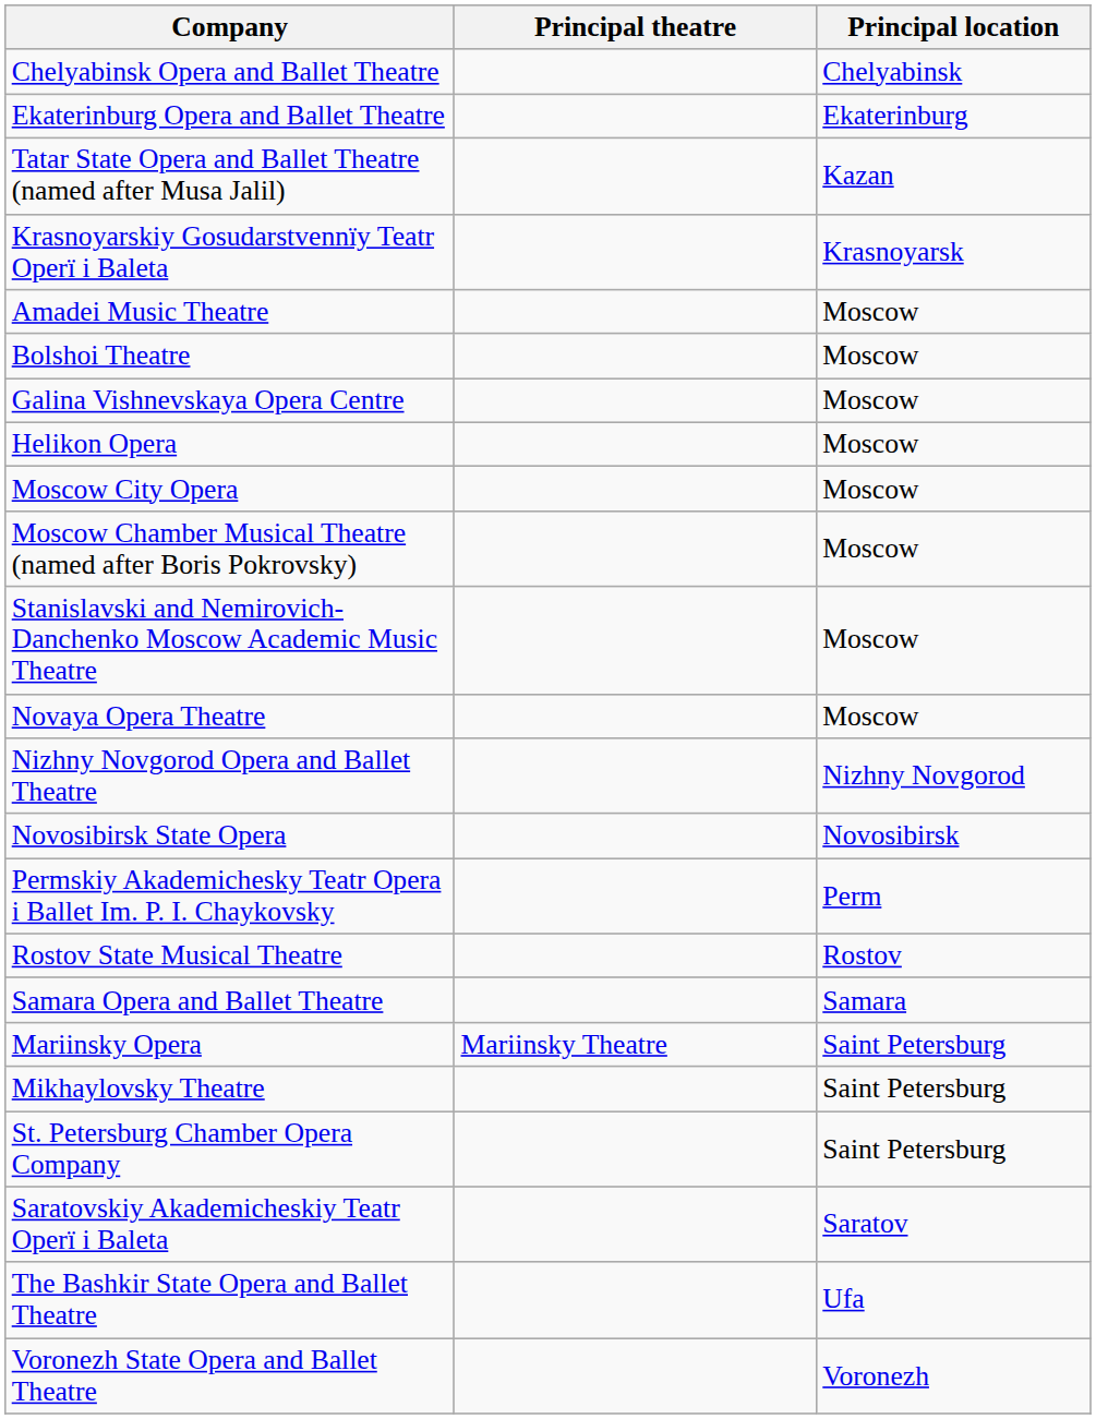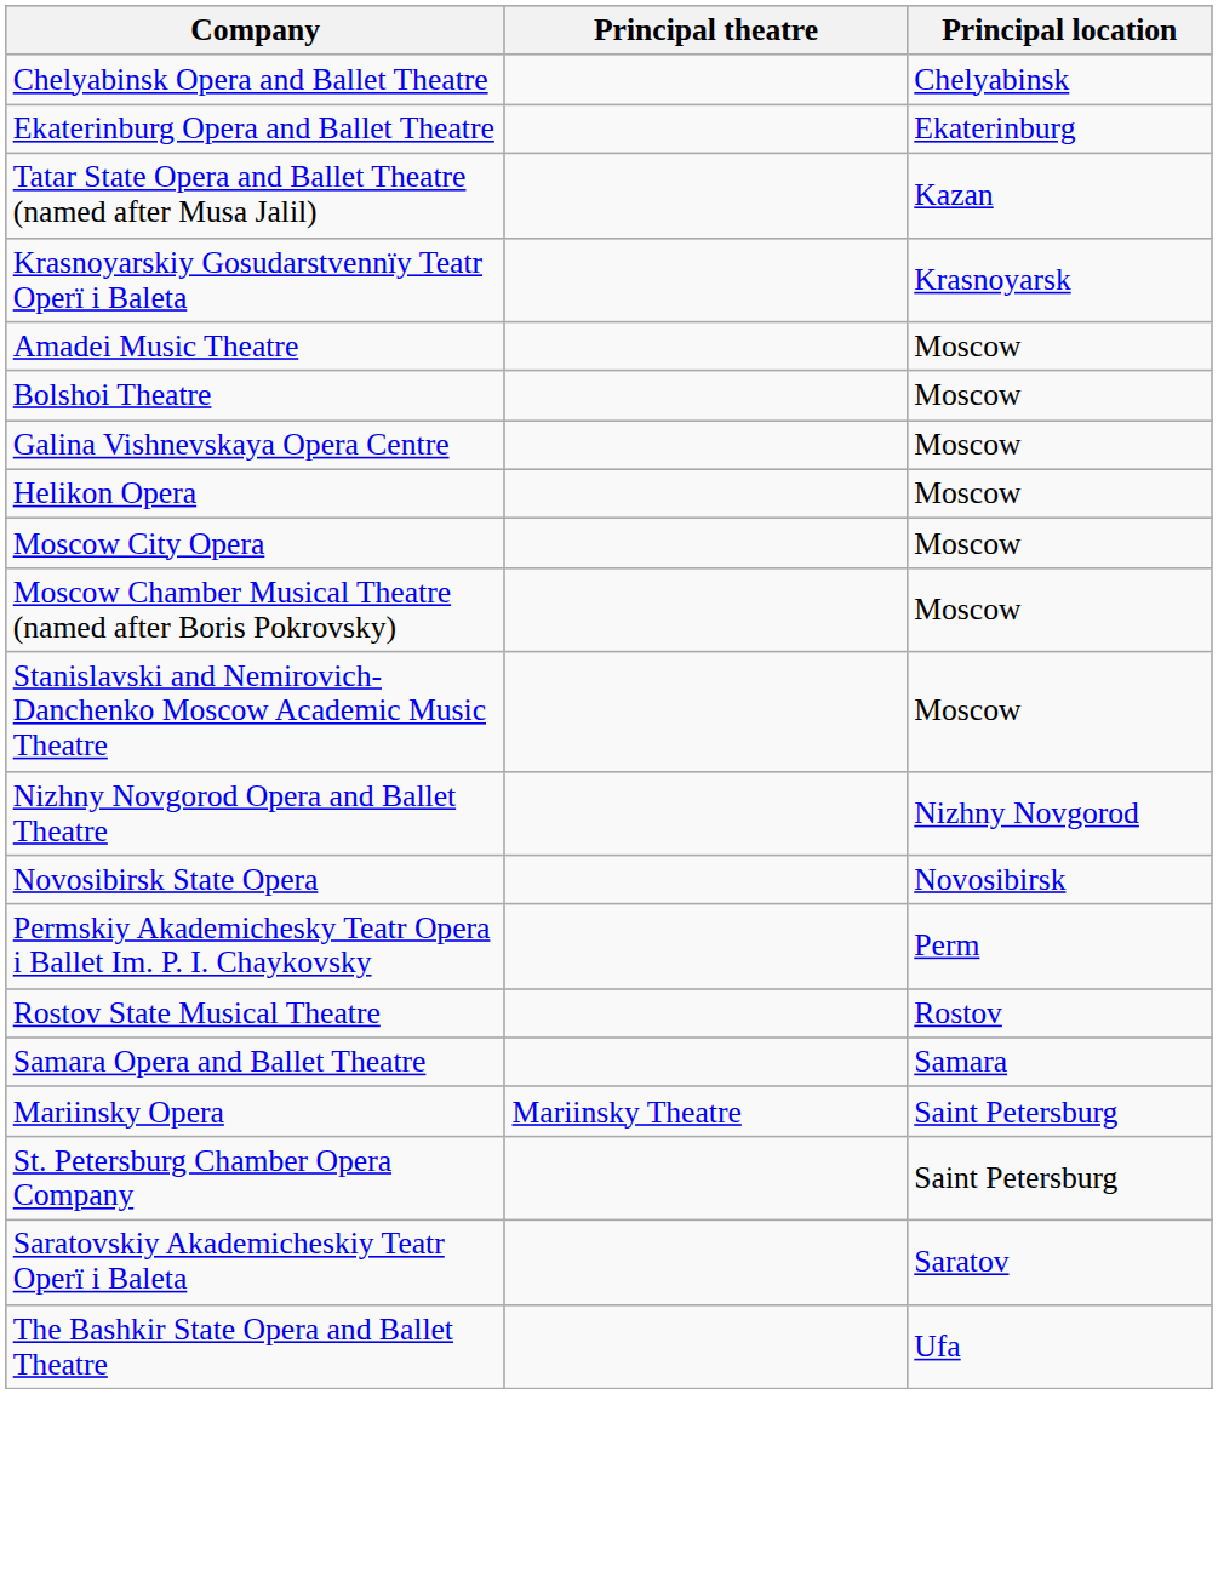- row: Novaya Opera Theatre | Moscow
- row: Mikhaylovsky Theatre | Saint Petersburg
- row: Voronezh State Opera and Ballet Theatre | Voronezh
